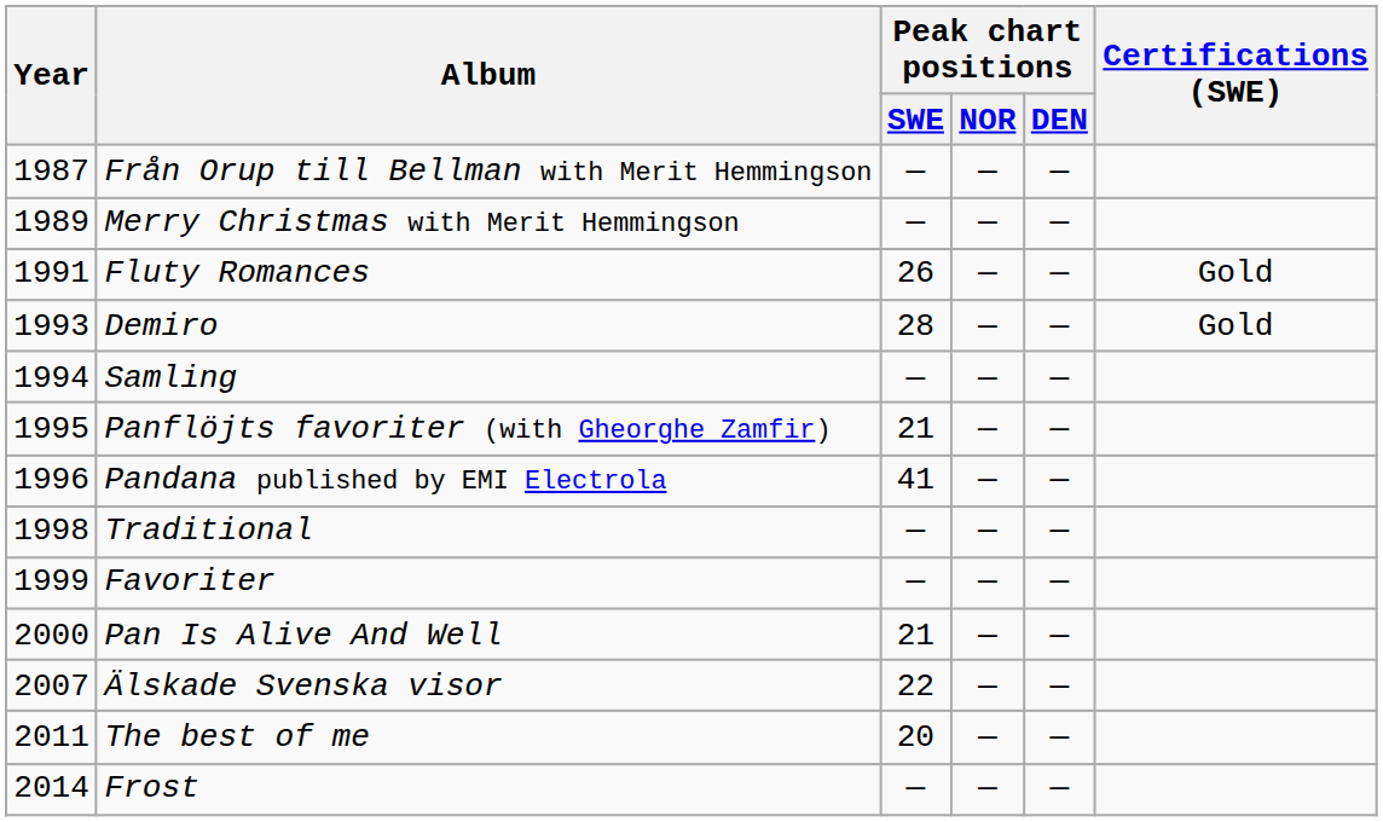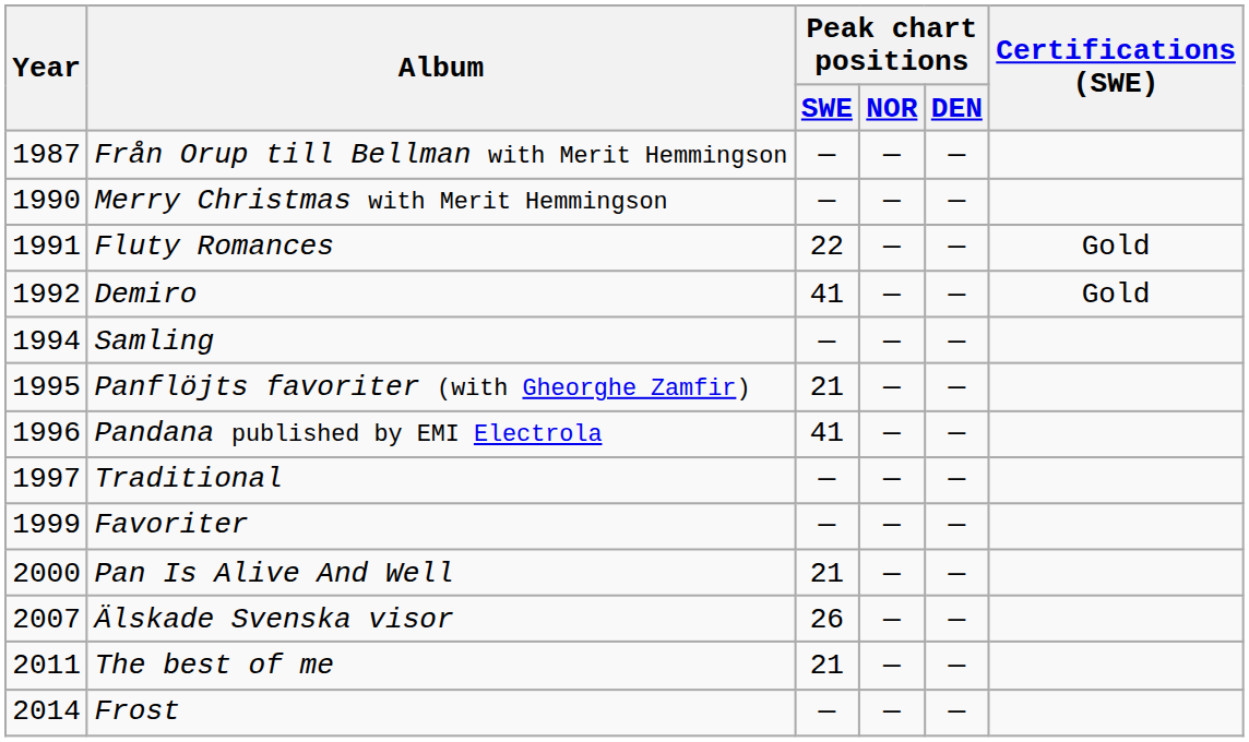Merry Christmas with Merit Hemmingson | Year: 1989 -> 1990
Fluty Romances | Peak chart positions / SWE: 26 -> 22
Demiro | Year: 1993 -> 1992
Demiro | Peak chart positions / SWE: 28 -> 41
Traditional | Year: 1998 -> 1997
Älskade Svenska visor | Peak chart positions / SWE: 22 -> 26
The best of me | Peak chart positions / SWE: 20 -> 21
